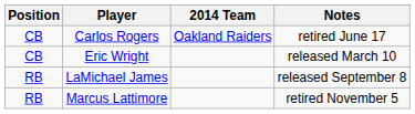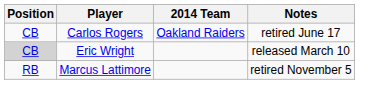Eric Wright | Position: no background -> lightgrey background
- row: RB | LaMichael James | released September 8
